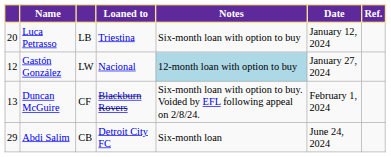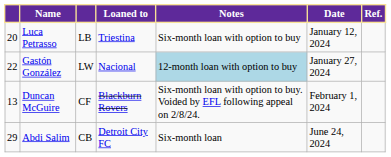Gastón González | column 1: 12 -> 22
